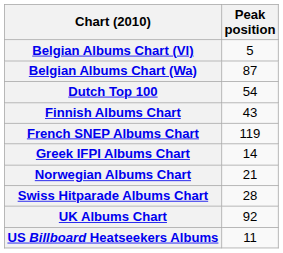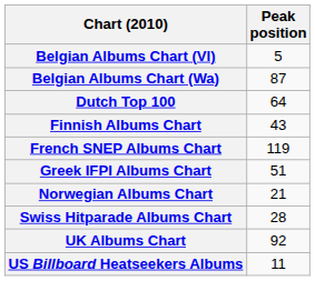Dutch Top 100 | Peak position: 54 -> 64
Greek IFPI Albums Chart | Peak position: 14 -> 51
